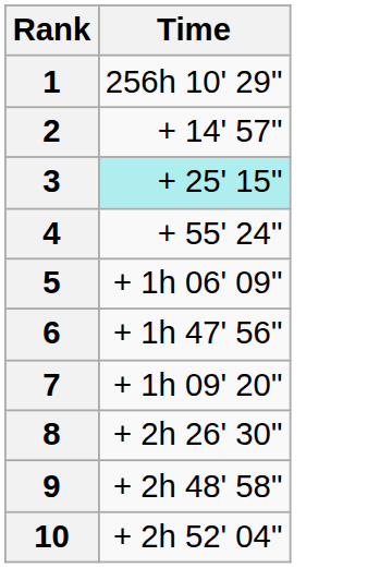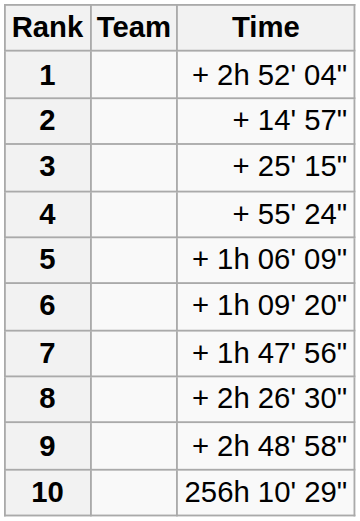+ column: Team
1 | Time: 256h 10' 29" -> + 2h 52' 04"
3 | Time: paleturquoise background -> no background
6 | Time: + 1h 47' 56" -> + 1h 09' 20"
7 | Time: + 1h 09' 20" -> + 1h 47' 56"
10 | Time: + 2h 52' 04" -> 256h 10' 29"
